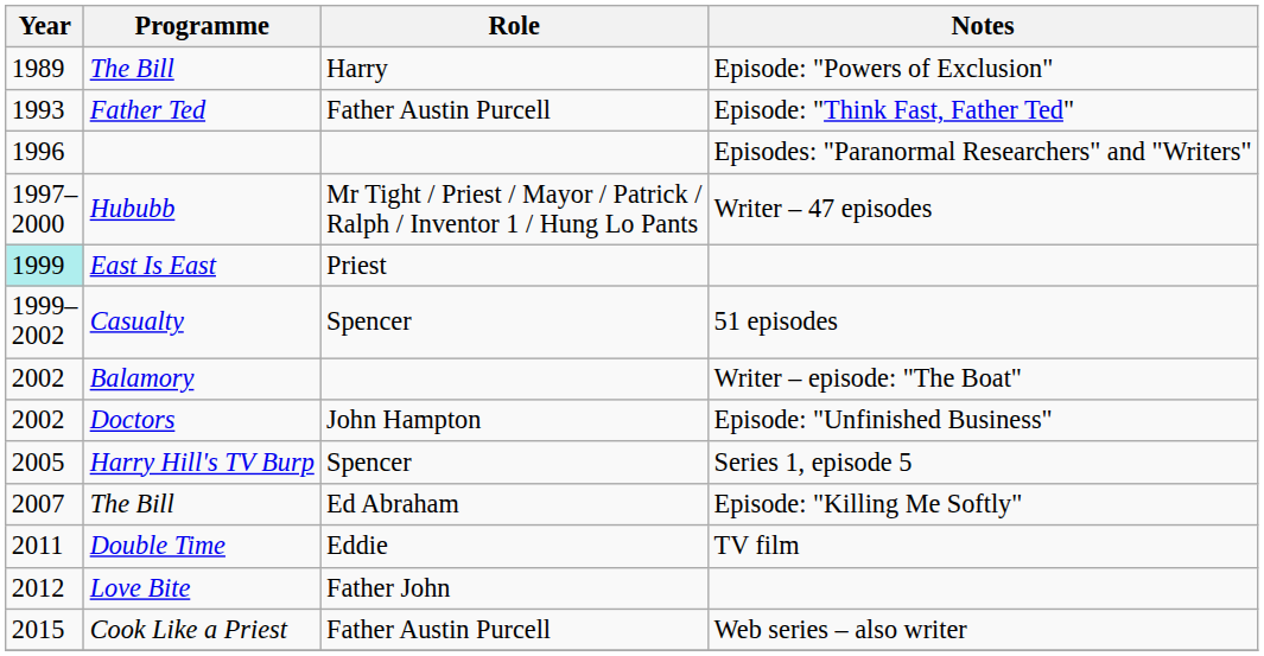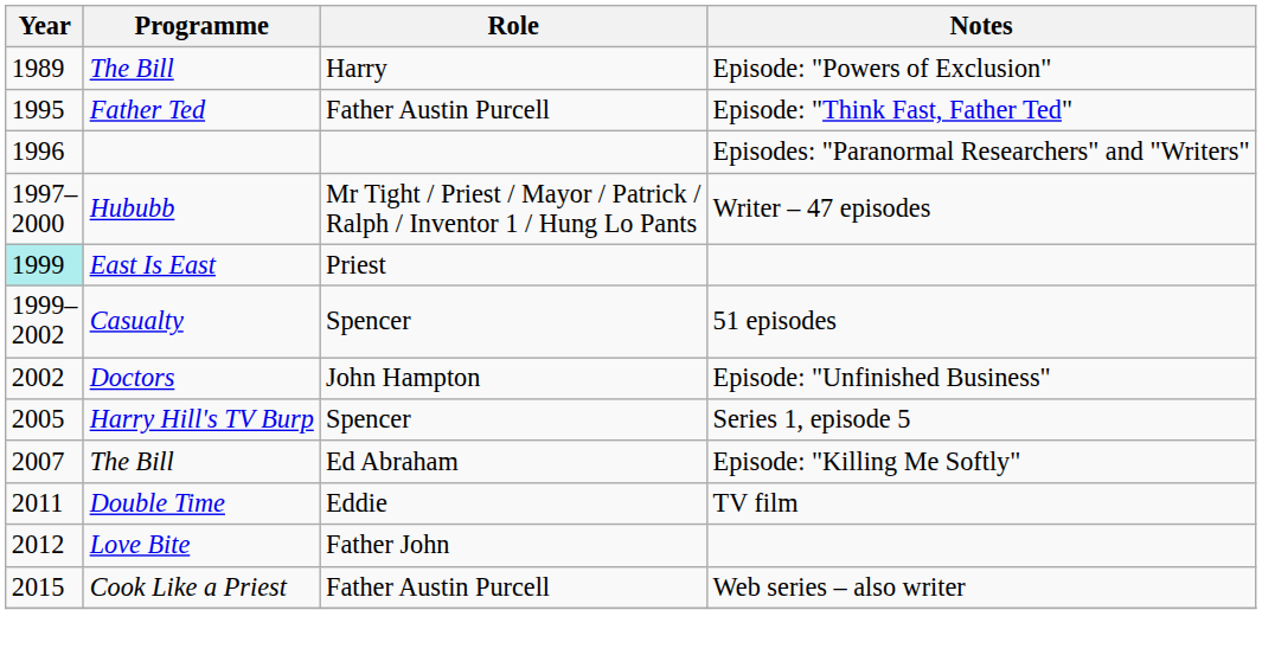Father Ted | Year: 1993 -> 1995
- row: 2002 | Balamory | Writer – episode: "The Boat"
